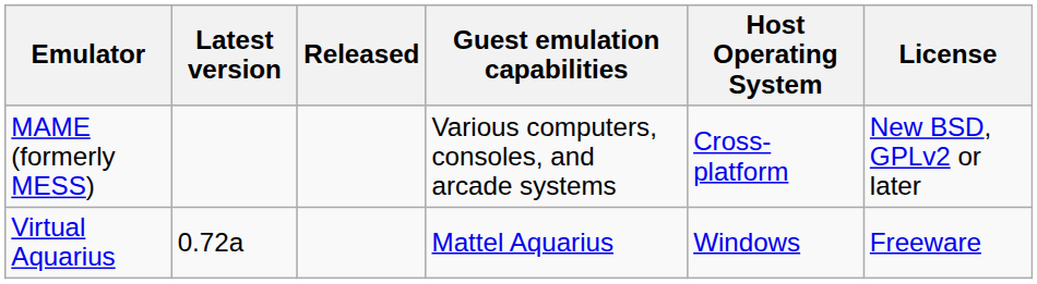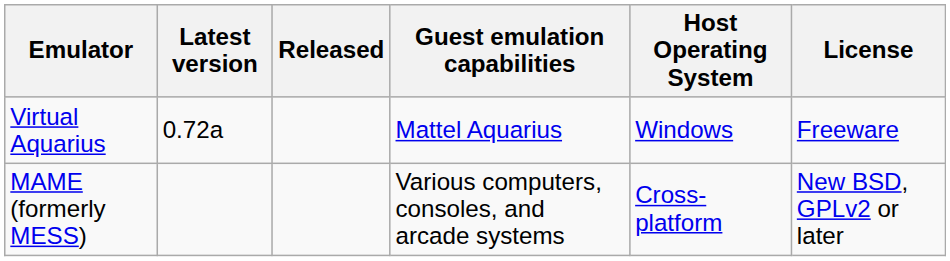rows swapped: MAME (formerly MESS) <-> Virtual Aquarius
